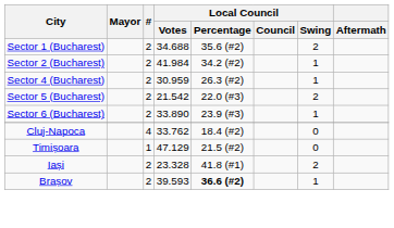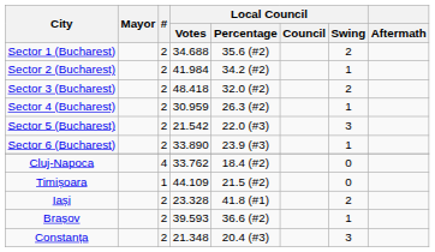+ row: Sector 3 (Bucharest) | 2 | 48.418 | 32.0 (#2) | 2
Sector 5 (Bucharest) | Local Council / Swing: 2 -> 3
Timișoara | Local Council / Votes: 47.129 -> 44.109
Brașov | Local Council / Percentage: bold -> normal
+ row: Constanța | 2 | 21.348 | 20.4 (#3) | 3
